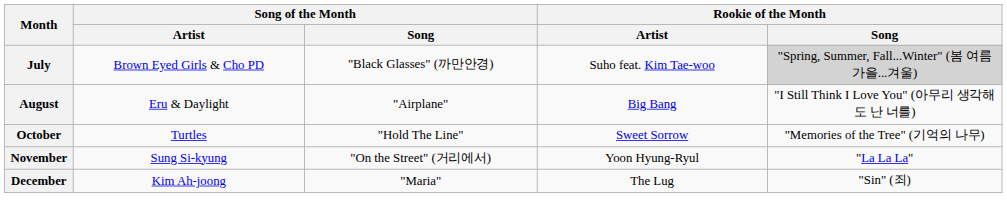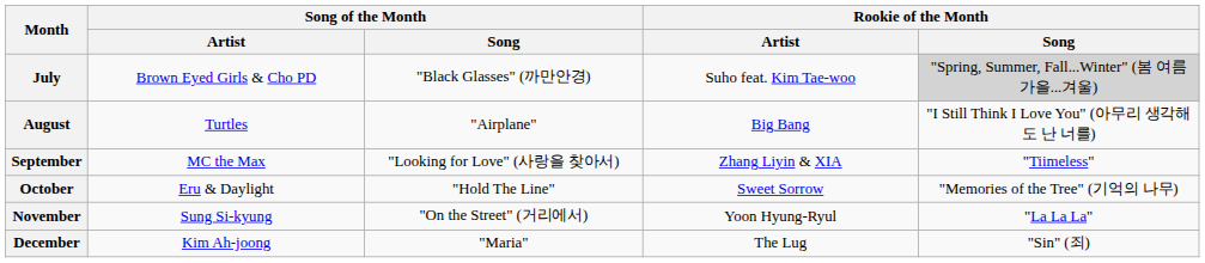August | Song of the Month / Artist: Eru & Daylight -> Turtles
+ row: September | MC the Max | "Looking for Love" (사랑을 찾아서) | Zhang Liyin & XIA | "Tiimeless"
October | Song of the Month / Artist: Turtles -> Eru & Daylight
